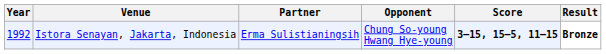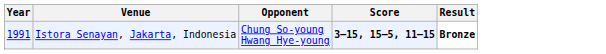- column: Partner | Erma Sulistianingsih
Istora Senayan, Jakarta, Indonesia | Year: 1992 -> 1991
